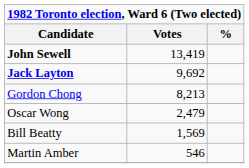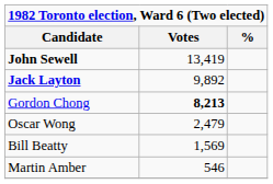Jack Layton | Votes: 9,692 -> 9,892
Gordon Chong | Votes: normal -> bold
